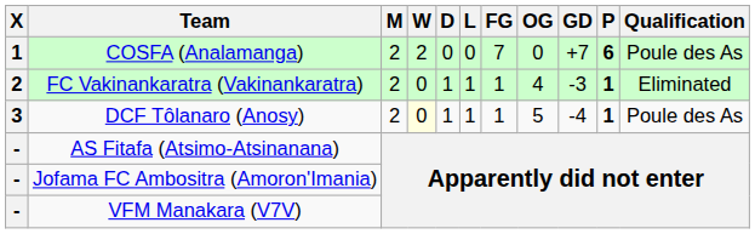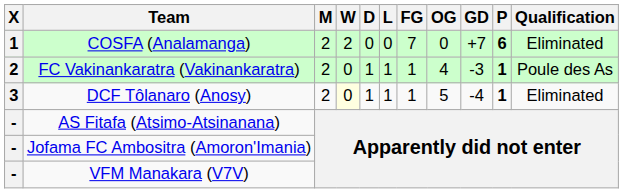COSFA (Analamanga) | Qualification: Poule des As -> Eliminated
FC Vakinankaratra (Vakinankaratra) | Qualification: Eliminated -> Poule des As
DCF Tôlanaro (Anosy) | Qualification: Poule des As -> Eliminated
